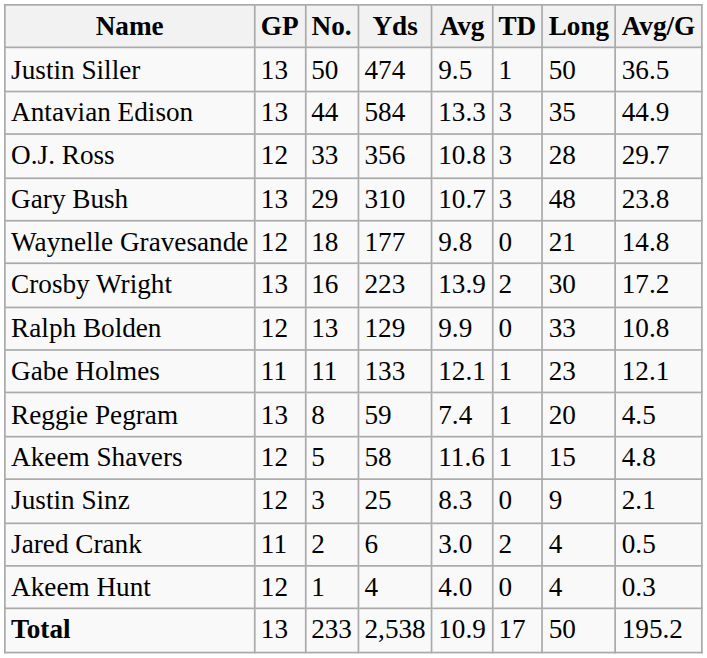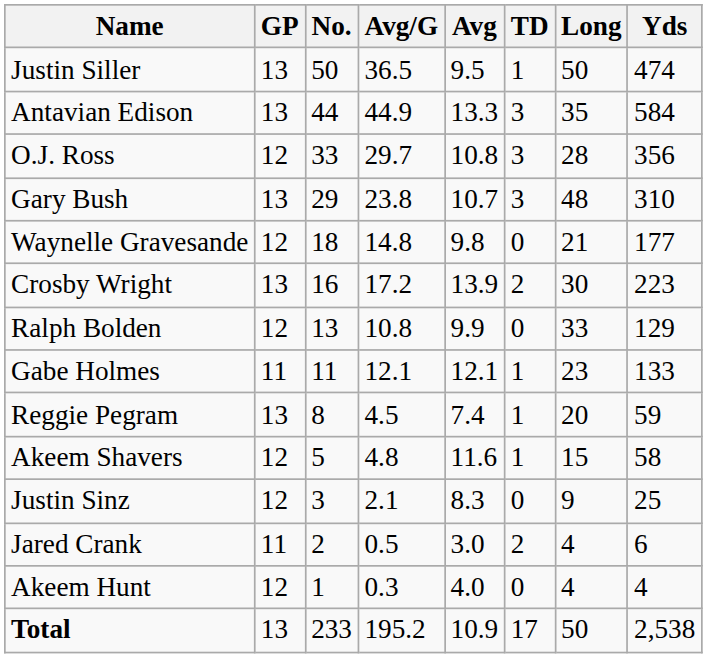columns swapped: Yds <-> Avg/G
